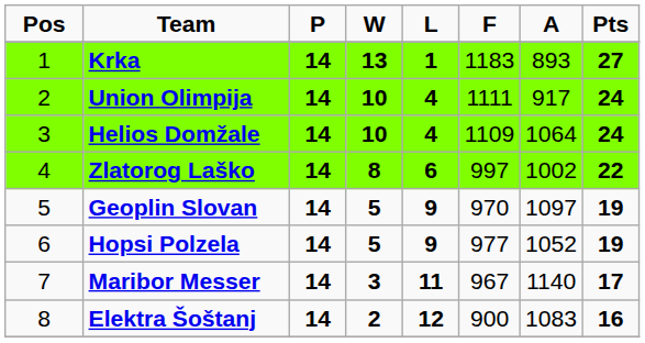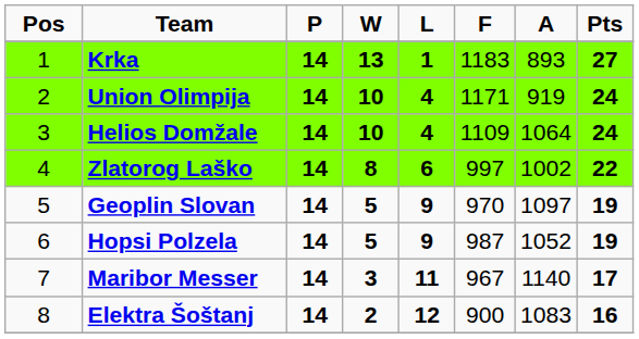Union Olimpija | F: 1111 -> 1171
Union Olimpija | A: 917 -> 919
Hopsi Polzela | F: 977 -> 987
